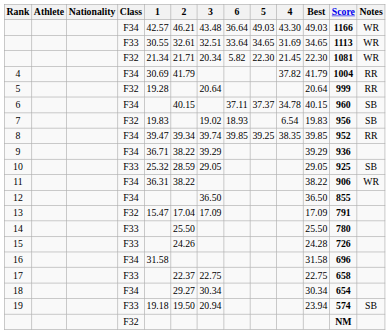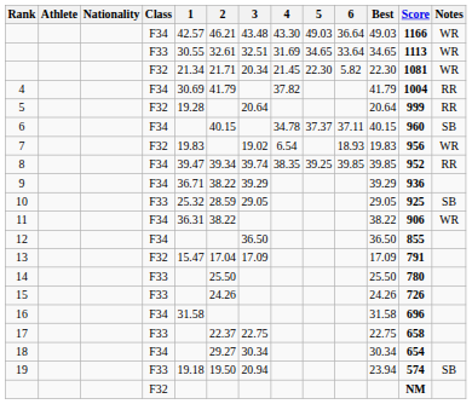columns swapped: 4 <-> 6
7 | Notes: SB -> WR
15 | Best: 24.28 -> 24.26
